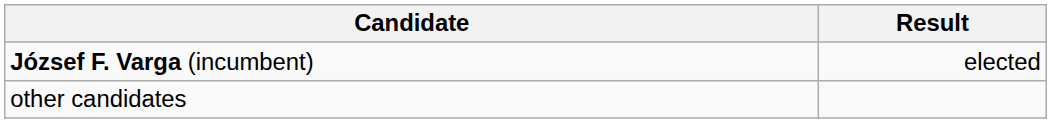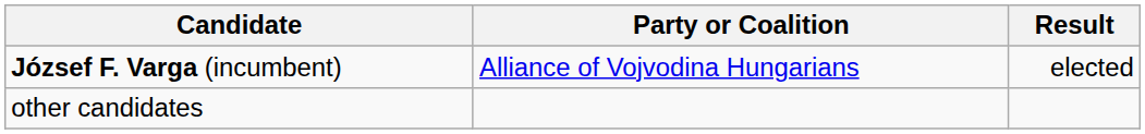+ column: Party or Coalition | Alliance of Vojvodina Hungarians
